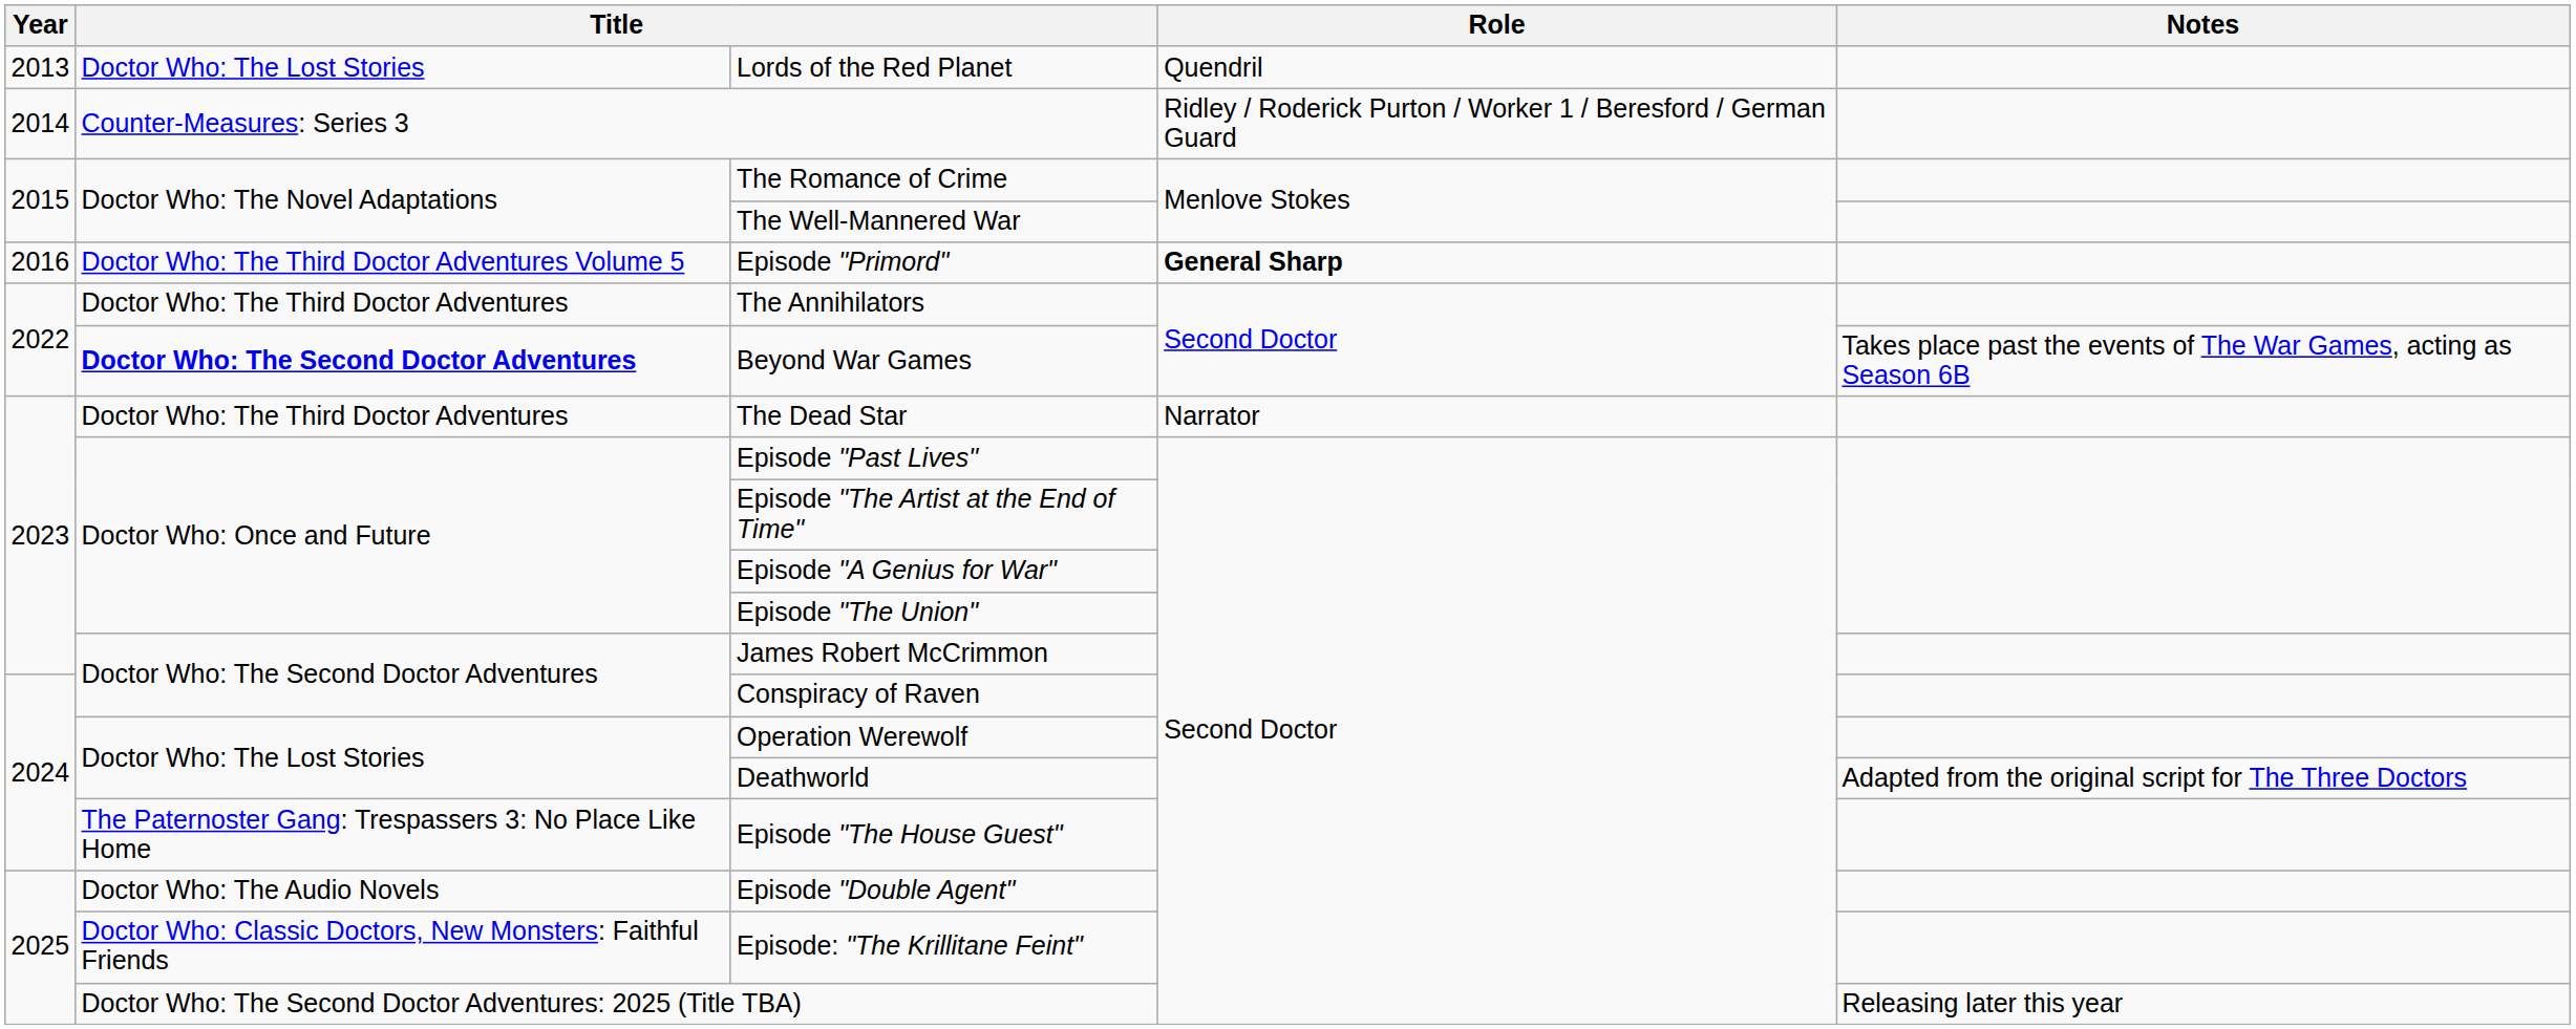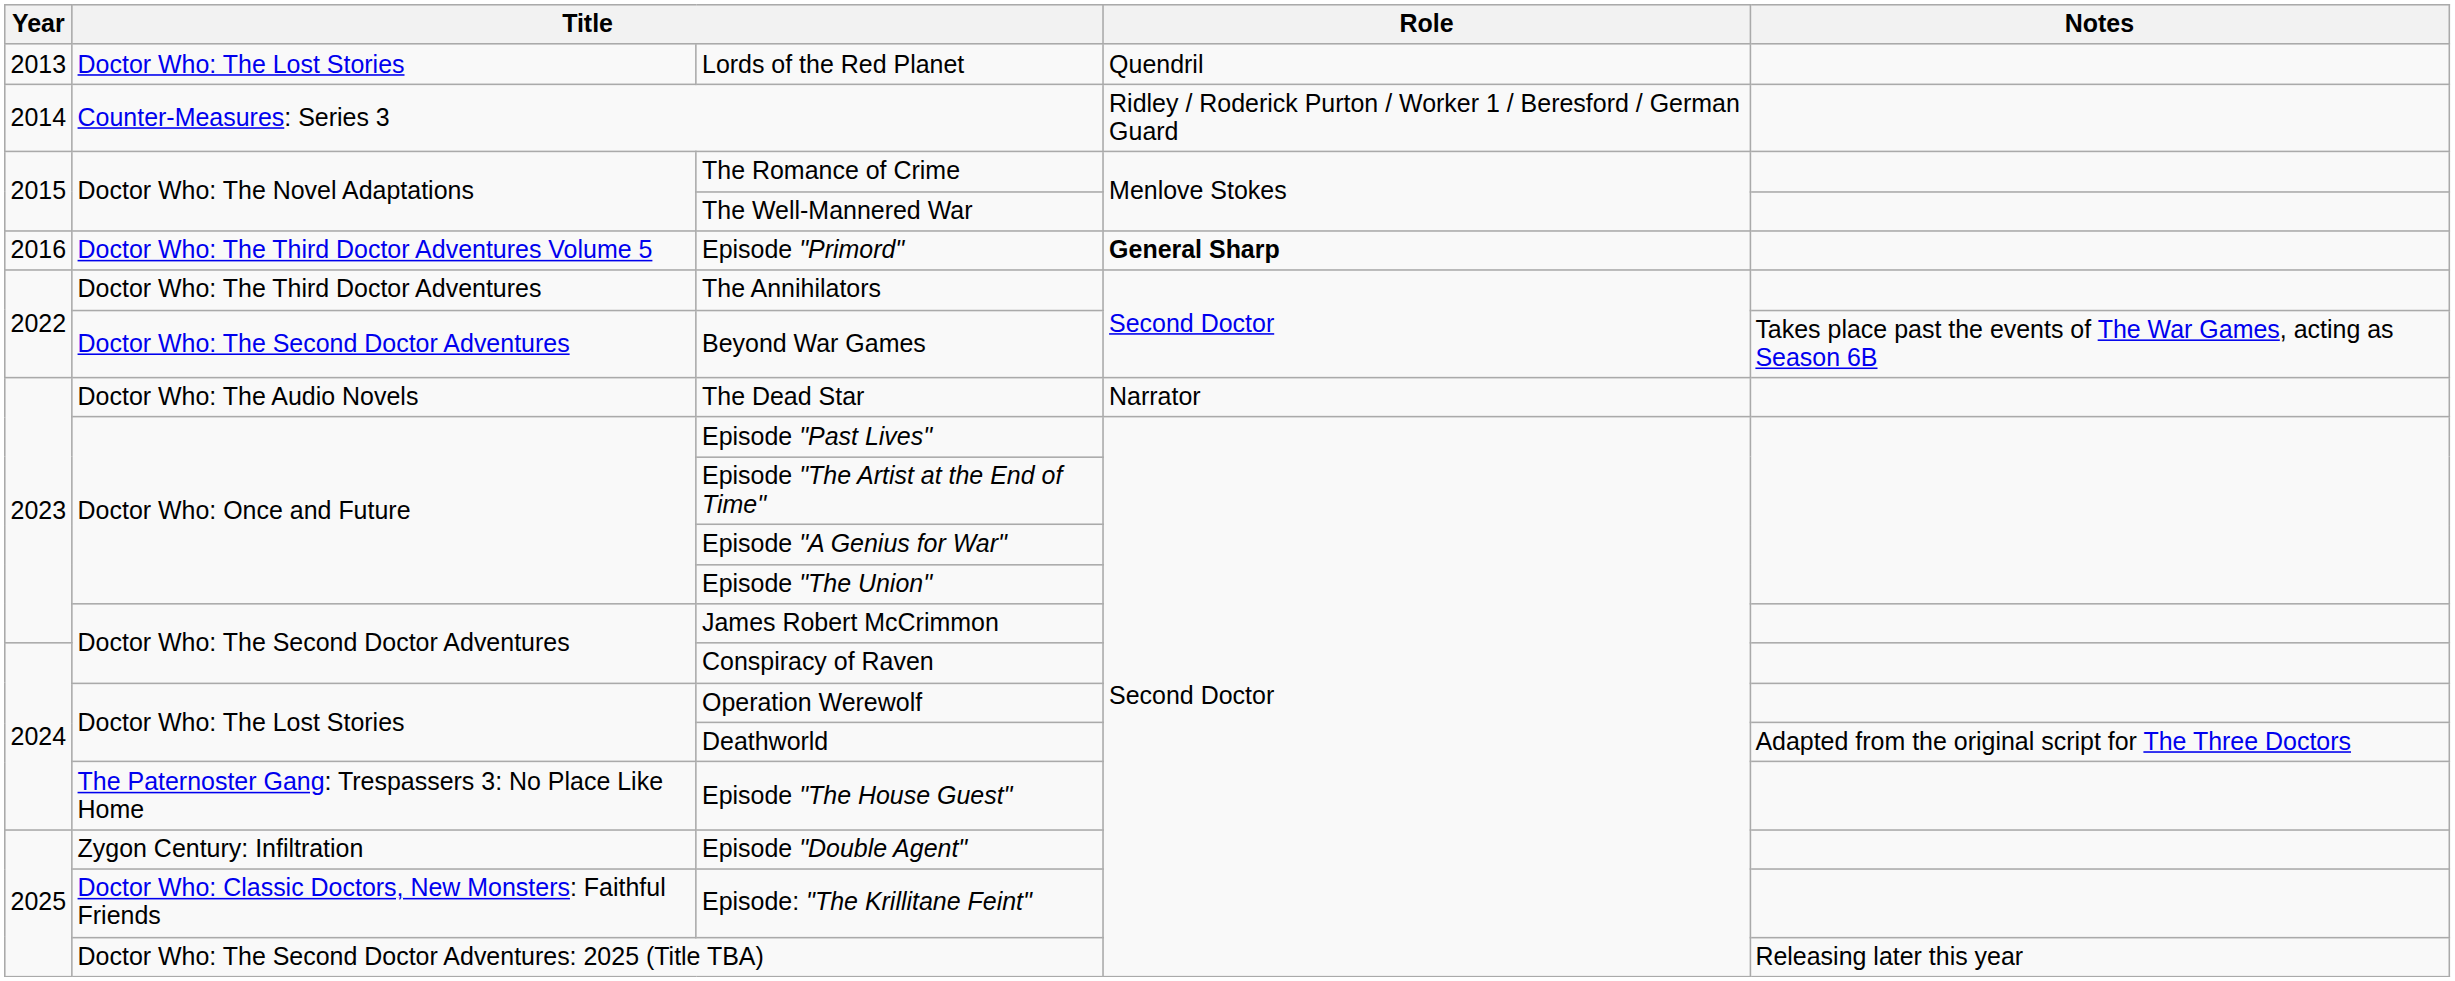Beyond War Games | column 2: bold -> normal
The Dead Star | column 2: Doctor Who: The Third Doctor Adventures -> Doctor Who: The Audio Novels
Episode "Double Agent" | column 2: Doctor Who: The Audio Novels -> Zygon Century: Infiltration
